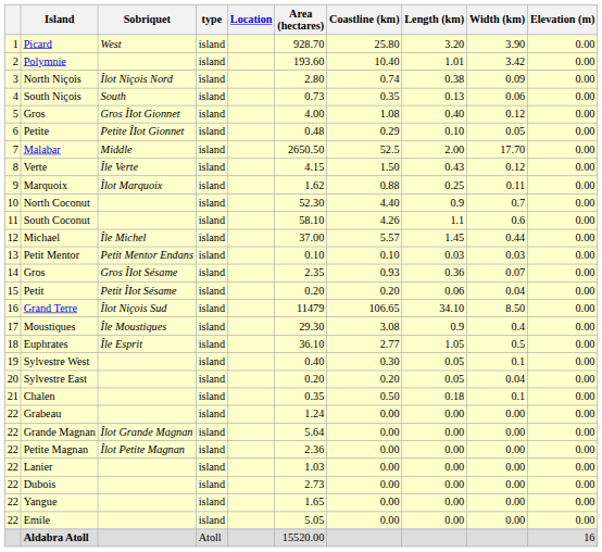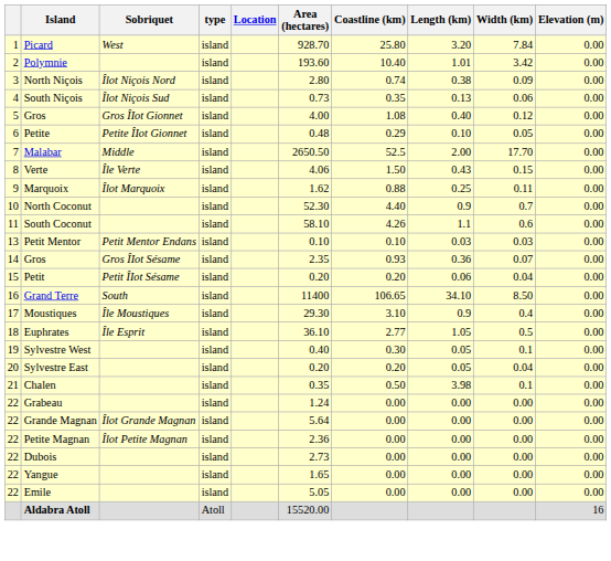Picard | Width (km): 3.90 -> 7.84
South Niçois | Sobriquet: South -> Îlot Niçois Sud
Verte | Area (hectares): 4.15 -> 4.06
Verte | Width (km): 0.12 -> 0.15
- row: 12 | Michael | Île Michel | island | 37.00 | 5.57 | 1.45 | 0.44 | 0.00
Grand Terre | Sobriquet: Îlot Niçois Sud -> South
Grand Terre | Area (hectares): 11479 -> 11400
Moustiques | Coastline (km): 3.08 -> 3.10
Chalen | Length (km): 0.18 -> 3.98
- row: 22 | Lanier | island | 1.03 | 0.00 | 0.00 | 0.00 | 0.00
